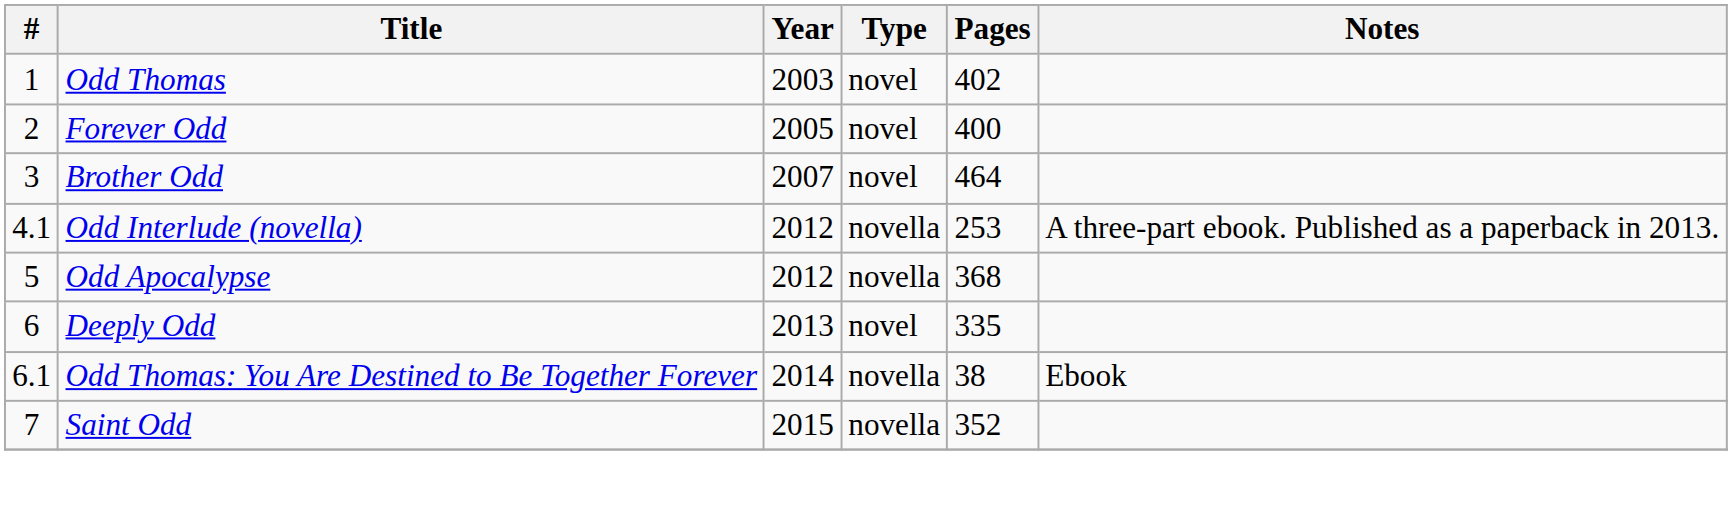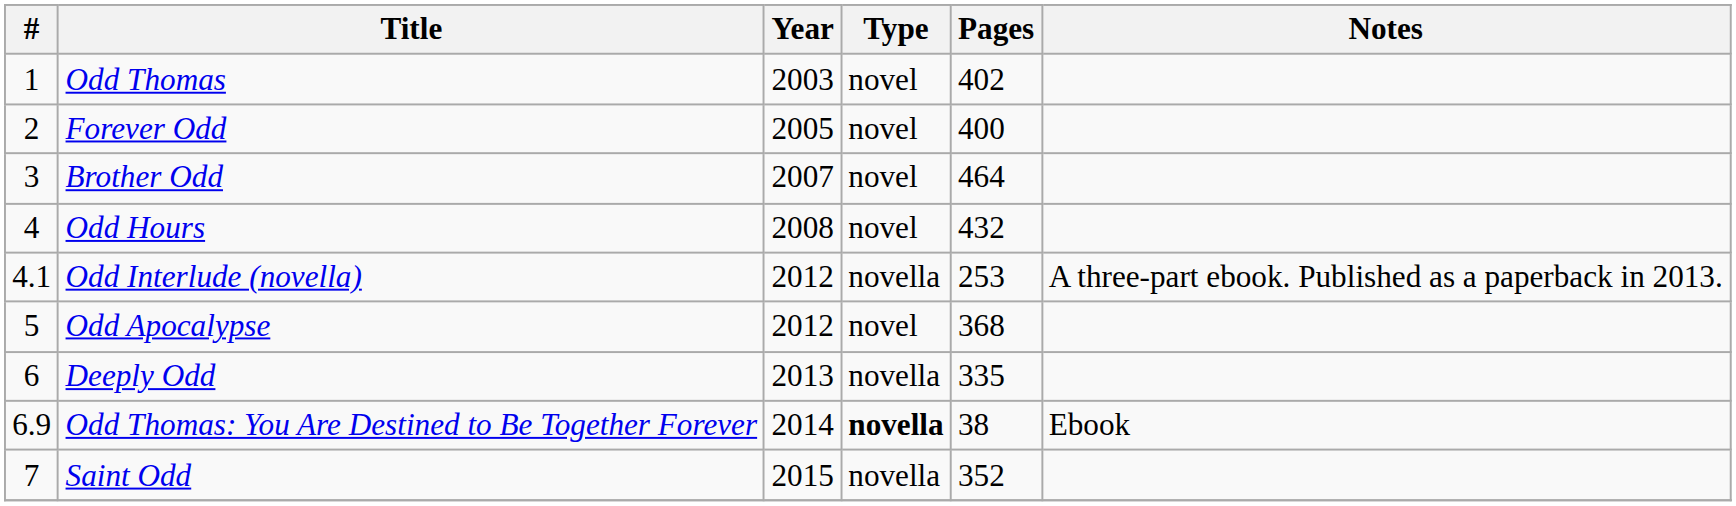+ row: 4 | Odd Hours | 2008 | novel | 432
Odd Apocalypse | Type: novella -> novel
Deeply Odd | Type: novel -> novella
Odd Thomas: You Are Destined to Be Together Forever | #: 6.1 -> 6.9
Odd Thomas: You Are Destined to Be Together Forever | Type: normal -> bold
